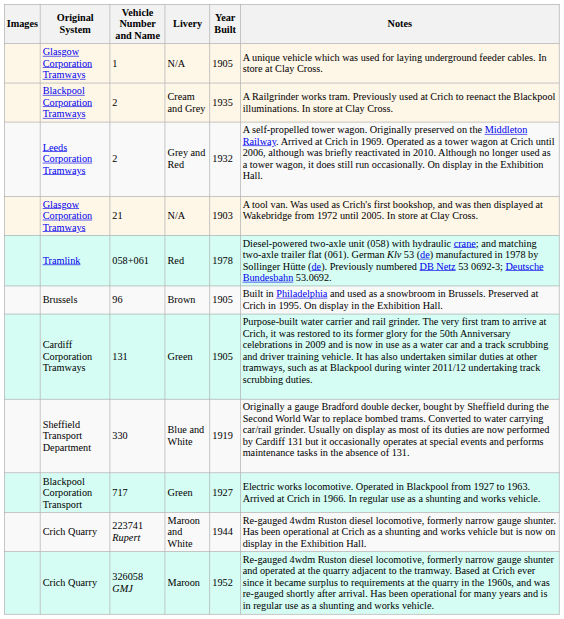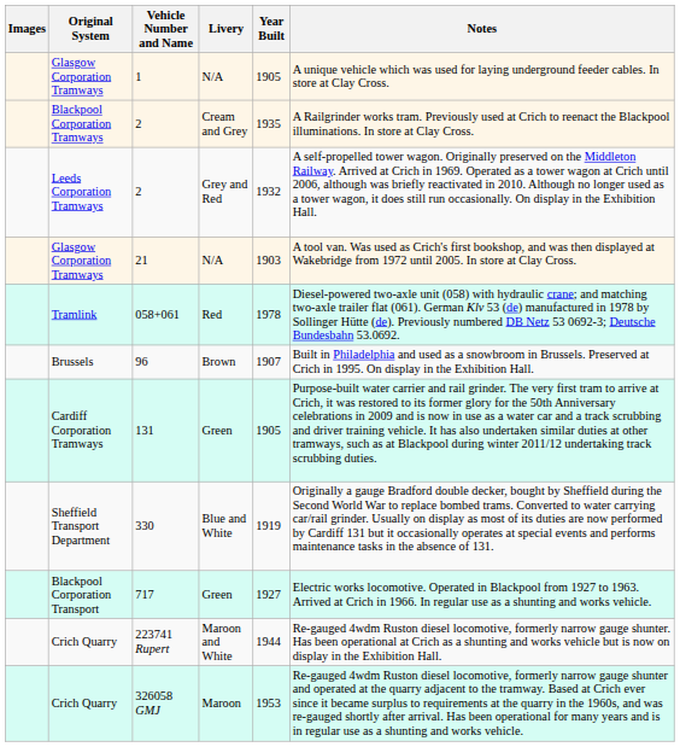96 | Year Built: 1905 -> 1907
326058 GMJ | Year Built: 1952 -> 1953
